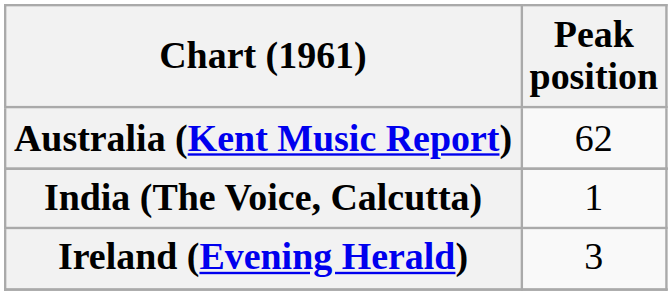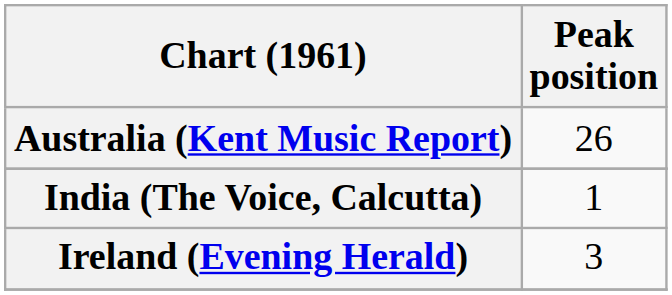Australia (Kent Music Report) | Peak position: 62 -> 26
